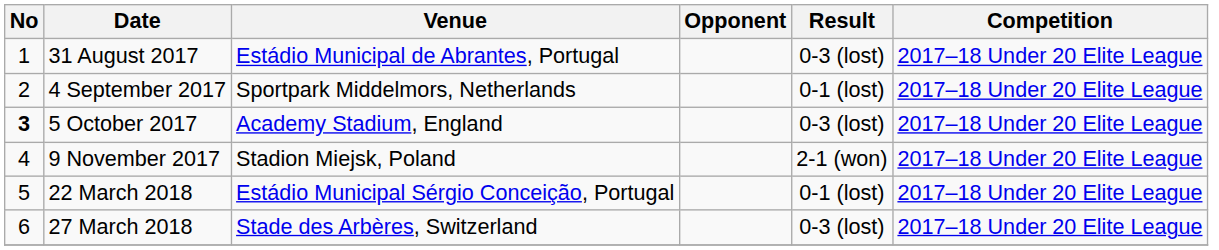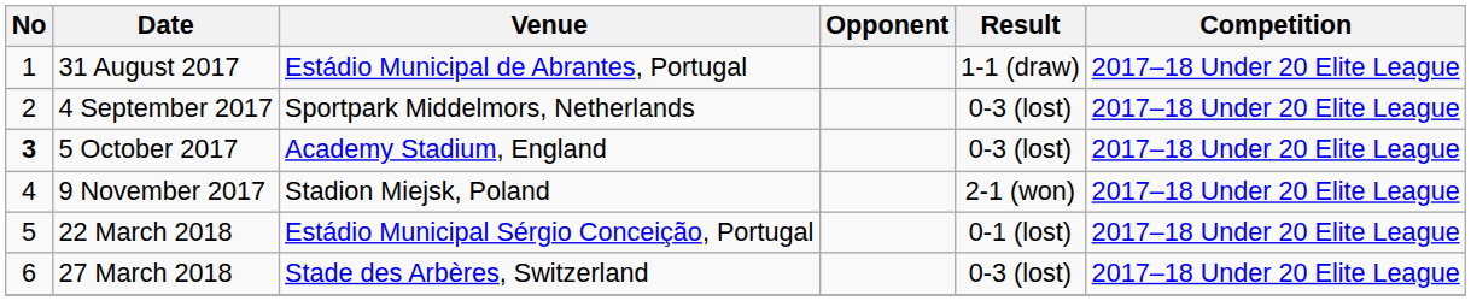31 August 2017 | Result: 0-3 (lost) -> 1-1 (draw)
4 September 2017 | Result: 0-1 (lost) -> 0-3 (lost)
